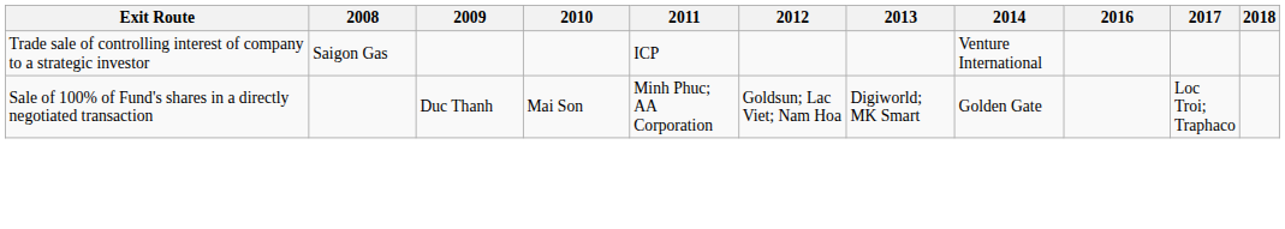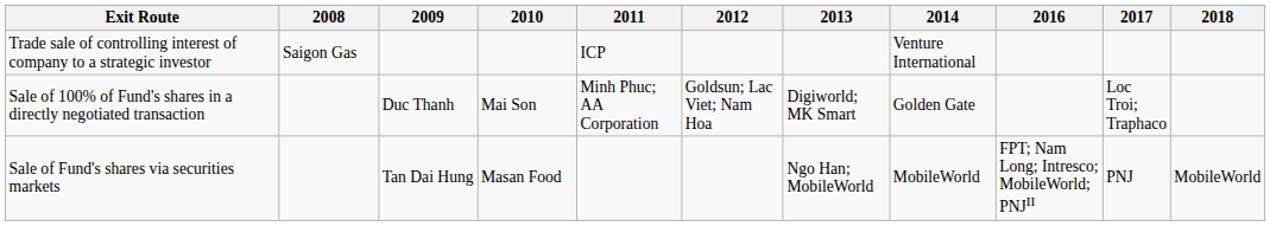+ row: Sale of Fund's shares via securities markets | Tan Dai Hung | Masan Food | Ngo Han; MobileWorld | MobileWorld | FPT; Nam Long; Intresco; MobileWorld; PNJII | PNJ | MobileWorld
